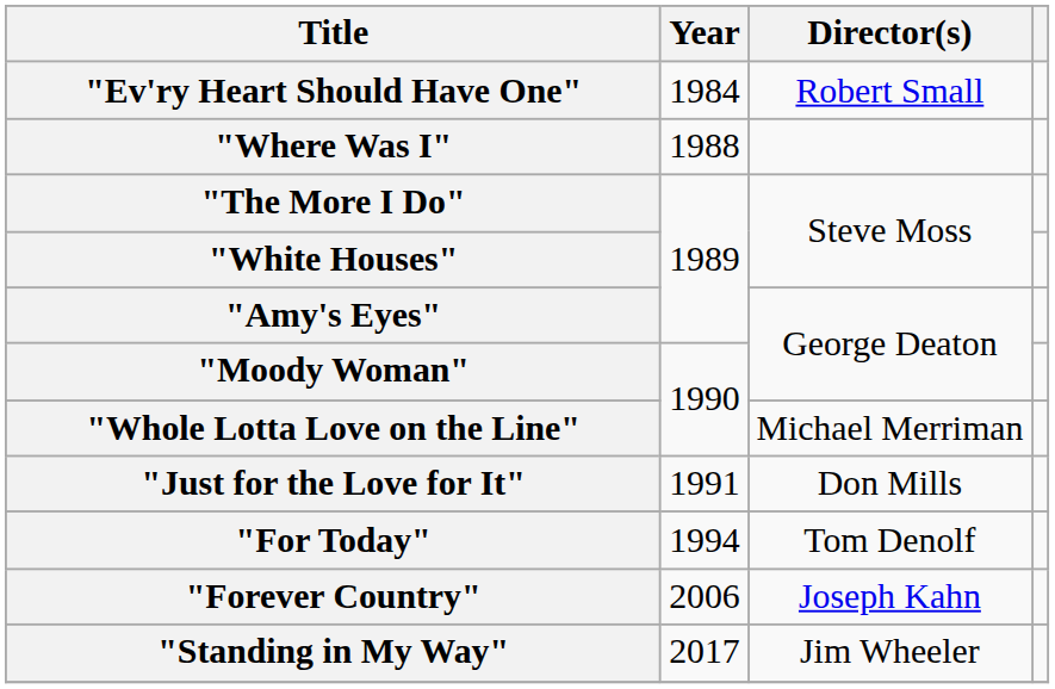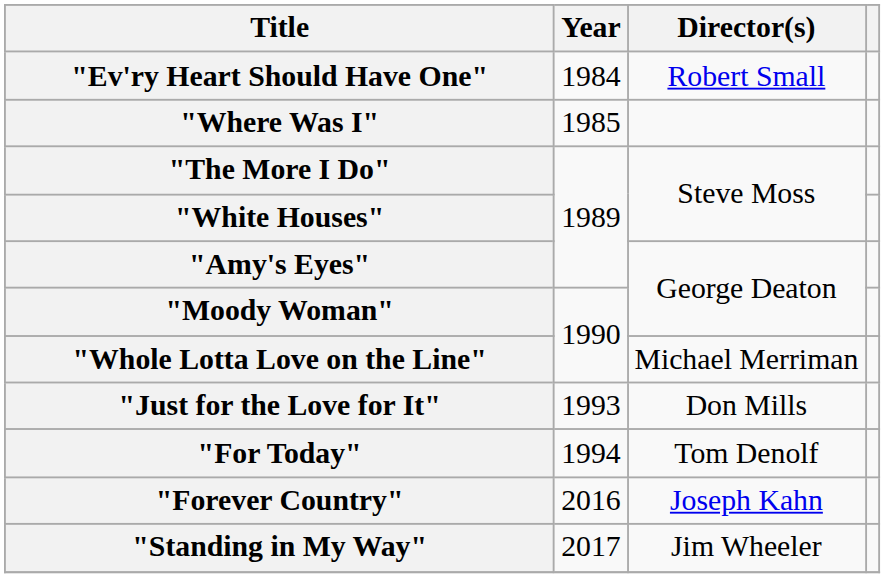"Where Was I" | Year: 1988 -> 1985
"Just for the Love for It" | Year: 1991 -> 1993
"Forever Country" | Year: 2006 -> 2016
